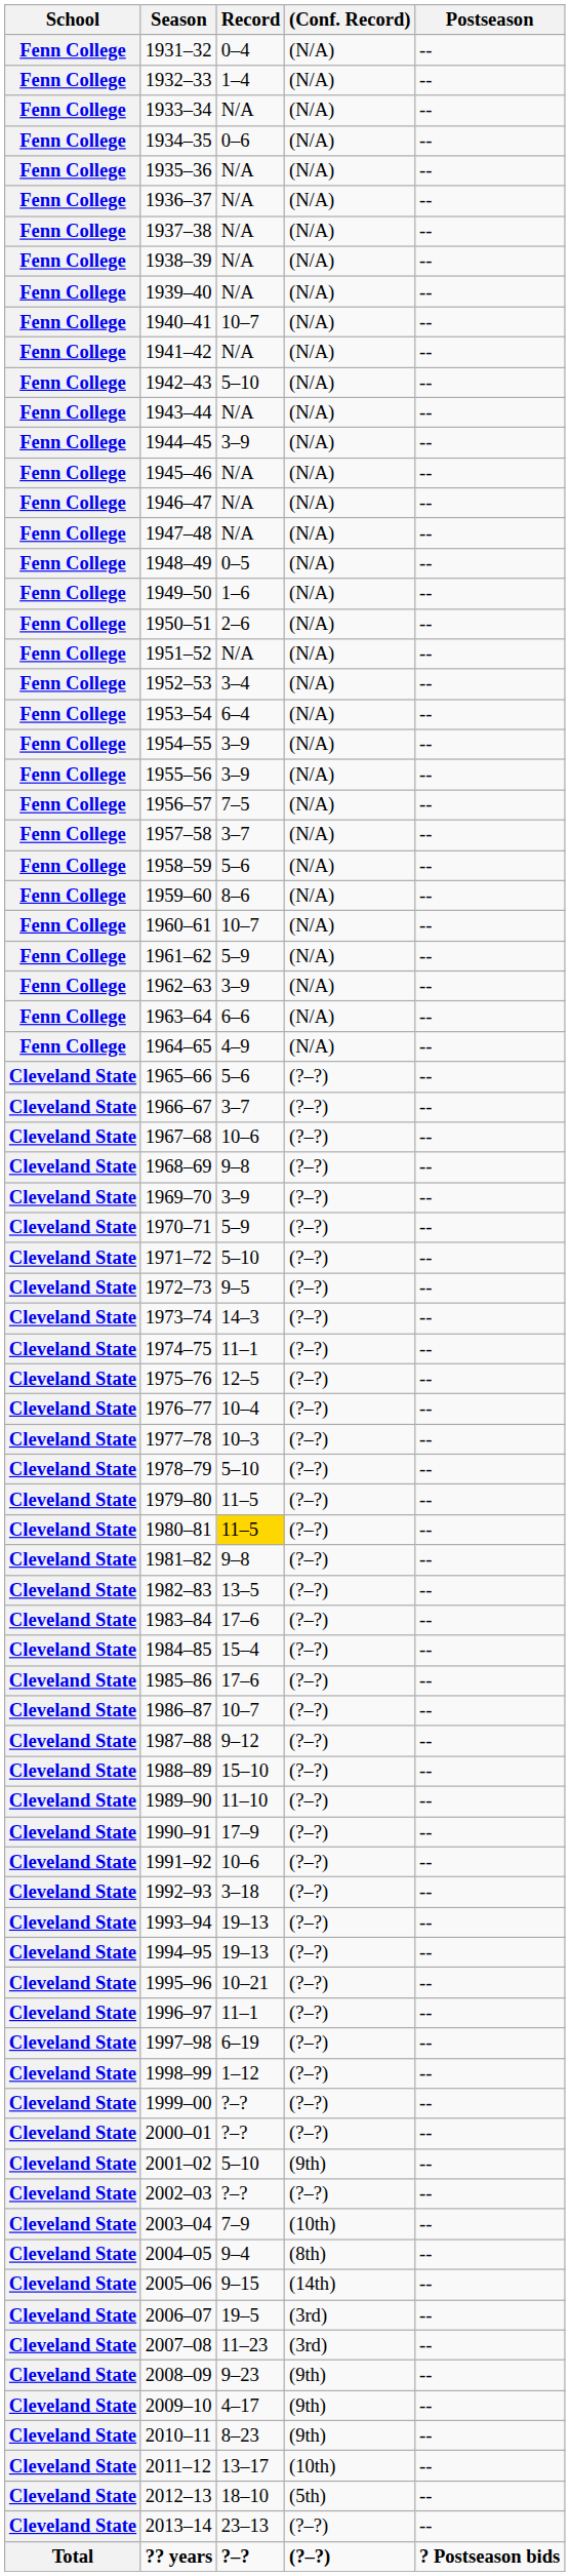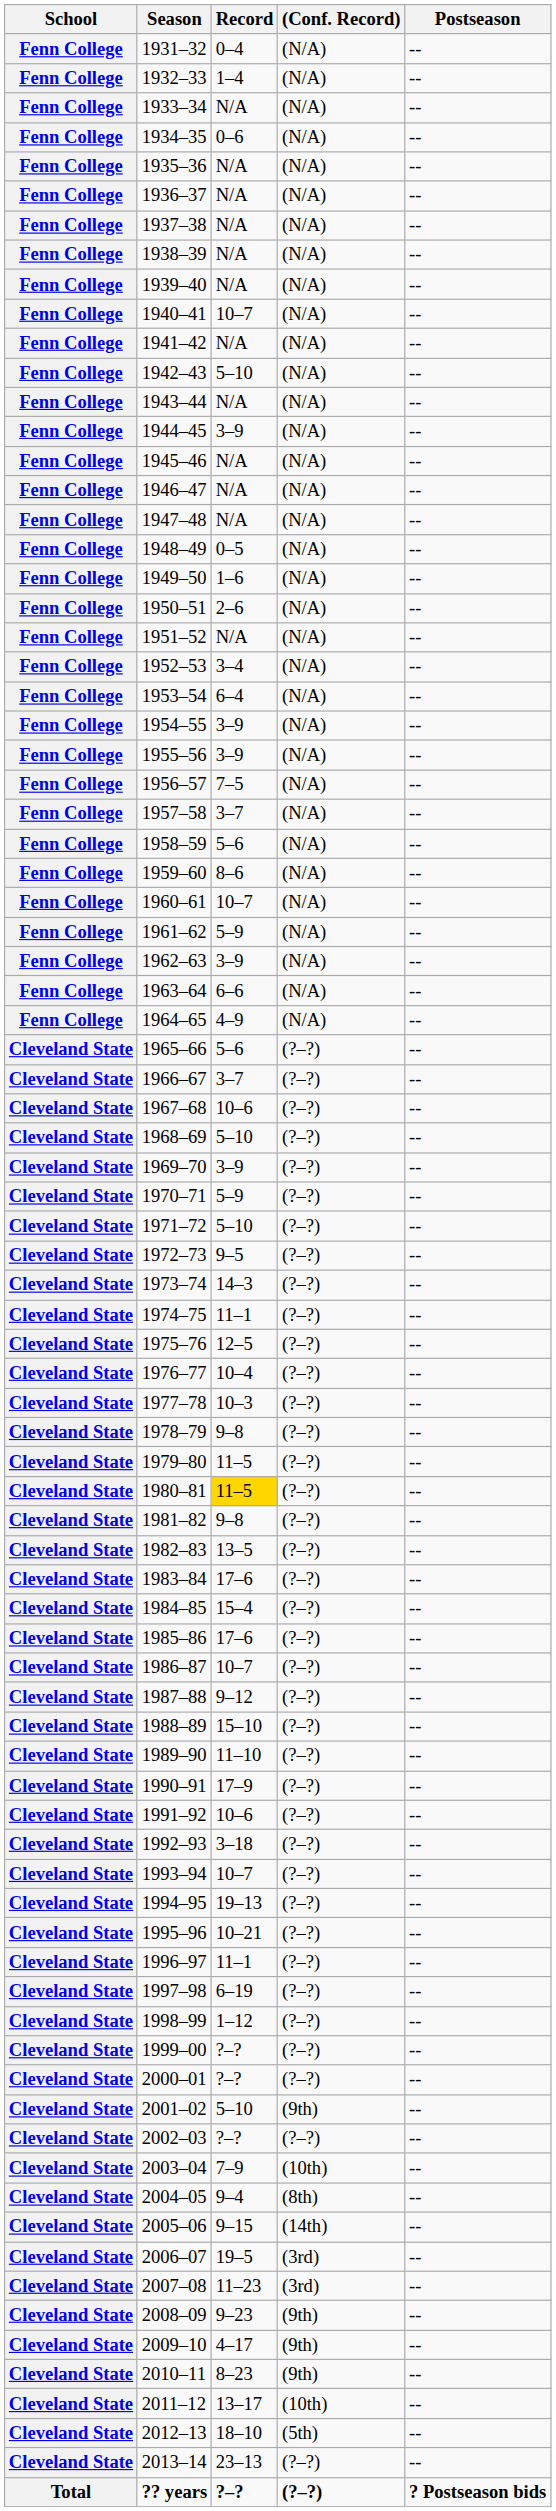1968–69 | Record: 9–8 -> 5–10
1978–79 | Record: 5–10 -> 9–8
1993–94 | Record: 19–13 -> 10–7
